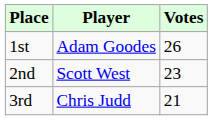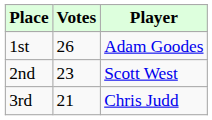columns swapped: Player <-> Votes
